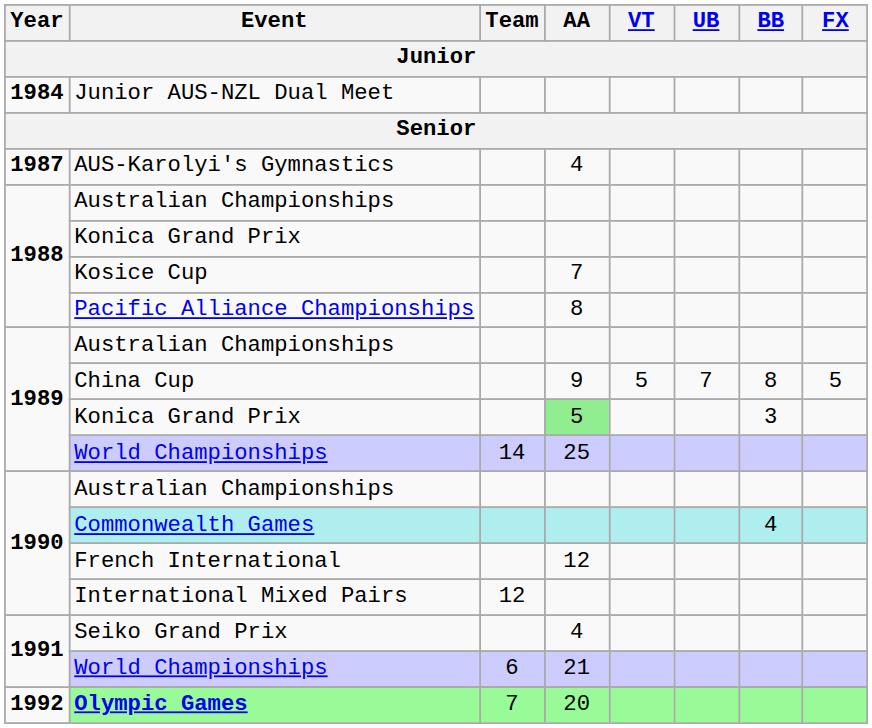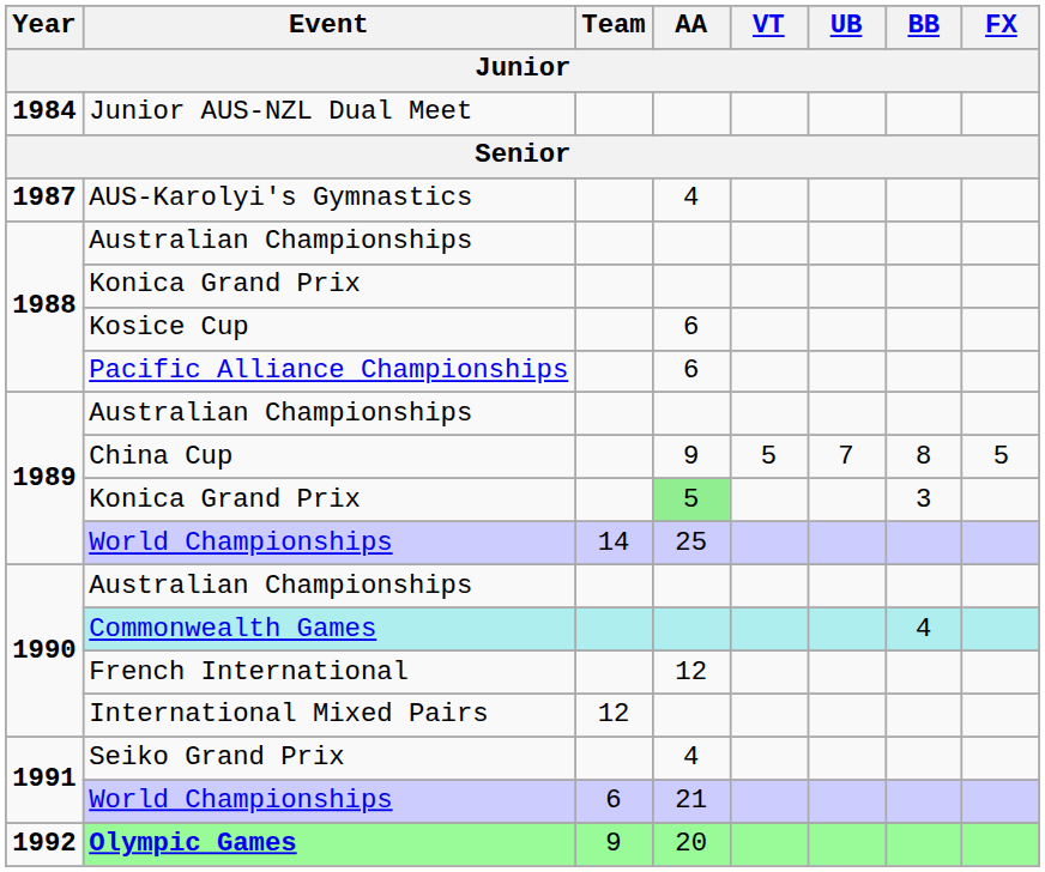Kosice Cup | AA: 7 -> 6
Pacific Alliance Championships | AA: 8 -> 6
Olympic Games | Team: 7 -> 9
